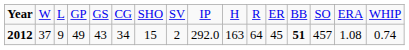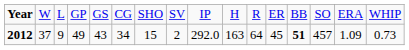2012 | column 15: 1.08 -> 1.09
2012 | column 16: 0.74 -> 0.73
